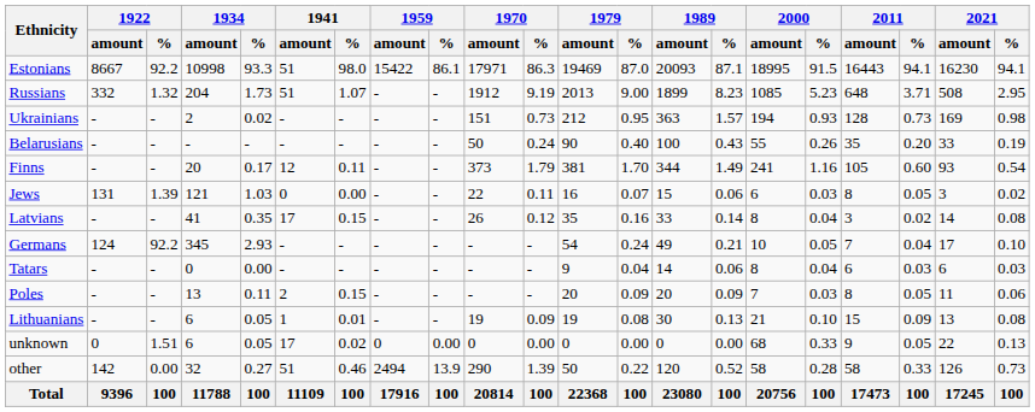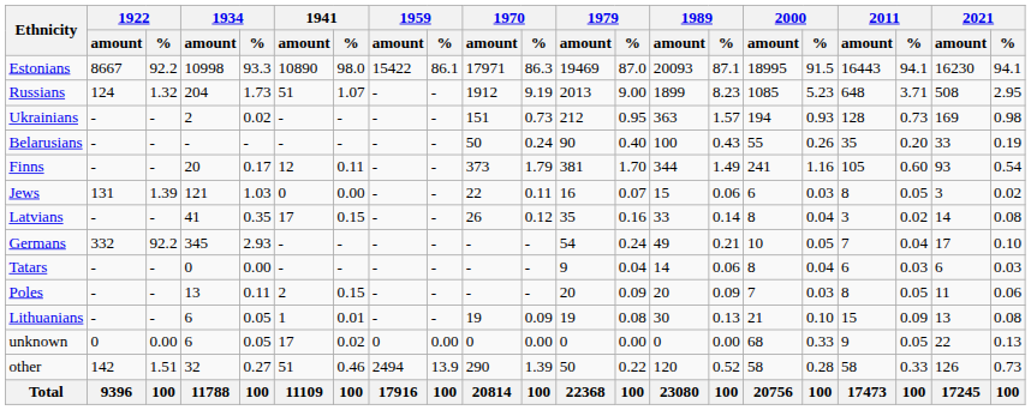Estonians | 1941 / amount: 51 -> 10890
Russians | 1922 / amount: 332 -> 124
Germans | 1922 / amount: 124 -> 332
unknown | 1922 / %: 1.51 -> 0.00
other | 1922 / %: 0.00 -> 1.51
